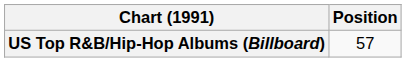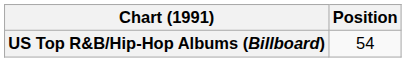US Top R&B/Hip-Hop Albums (Billboard) | Position: 57 -> 54
